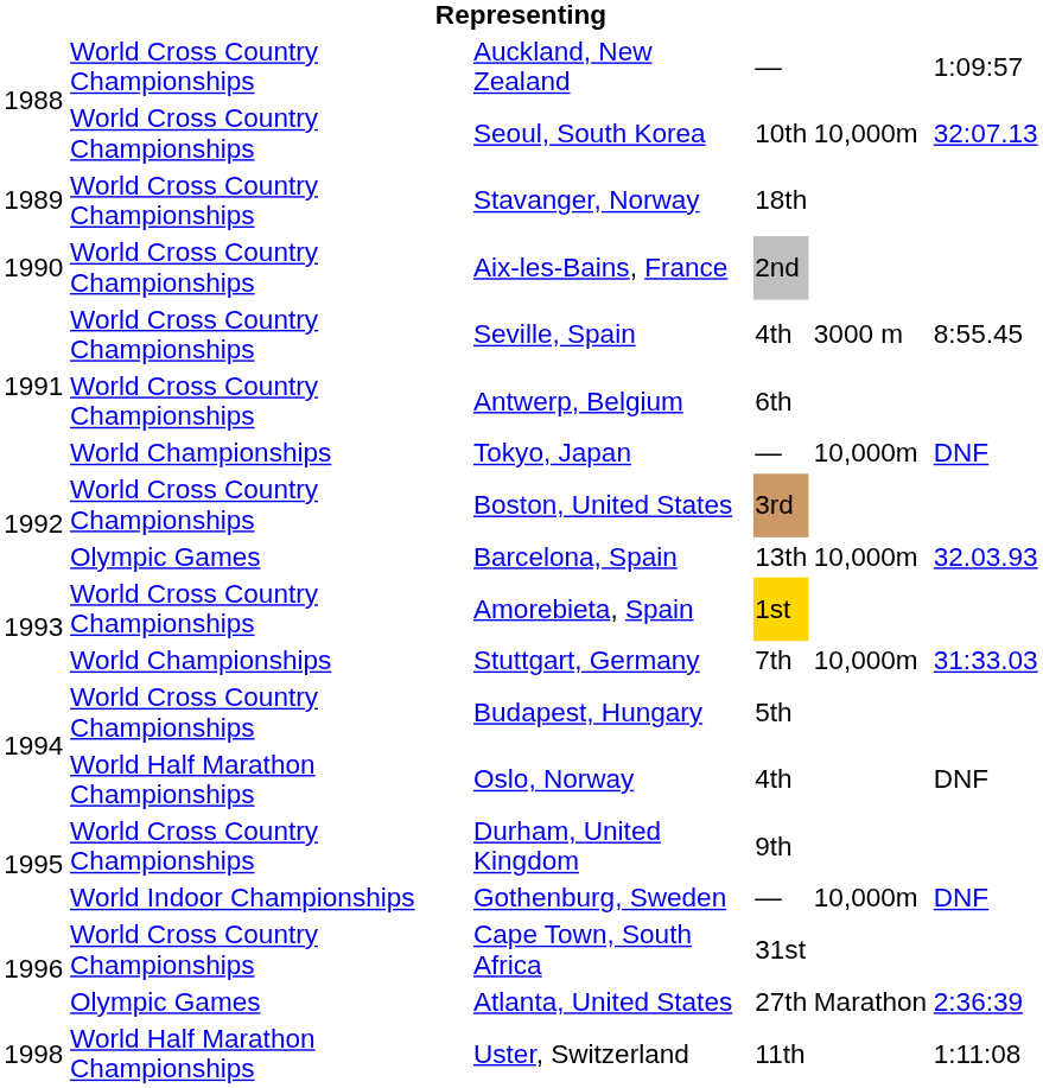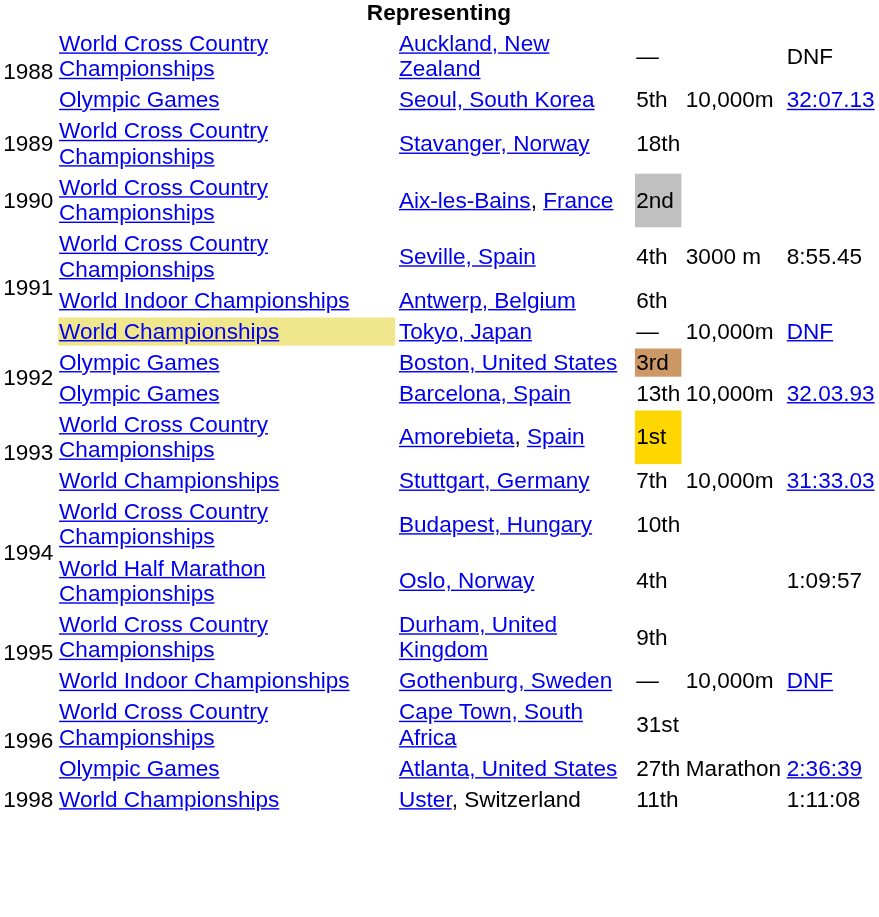Auckland, New Zealand | column 6: 1:09:57 -> DNF
Seoul, South Korea | column 2: World Cross Country Championships -> Olympic Games
Seoul, South Korea | column 4: 10th -> 5th
Antwerp, Belgium | column 2: World Cross Country Championships -> World Indoor Championships
Tokyo, Japan | column 2: no background -> khaki background
Boston, United States | column 2: World Cross Country Championships -> Olympic Games
Budapest, Hungary | column 4: 5th -> 10th
Oslo, Norway | column 6: DNF -> 1:09:57
Uster, Switzerland | column 2: World Half Marathon Championships -> World Championships
